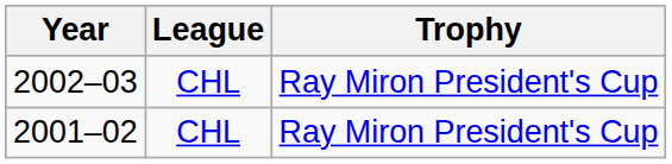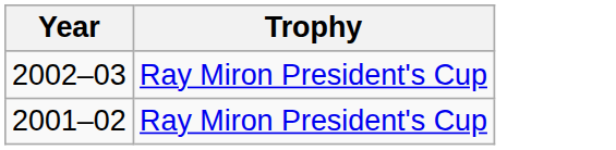- column: League | CHL | CHL
